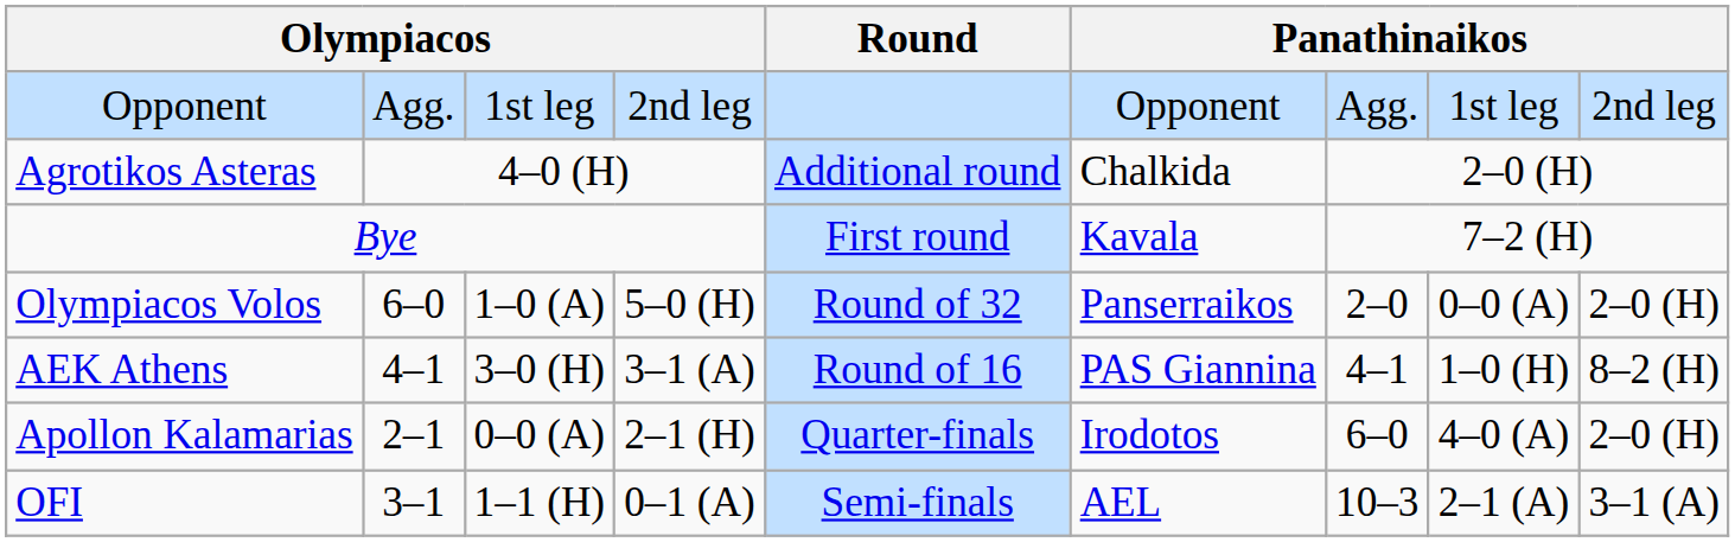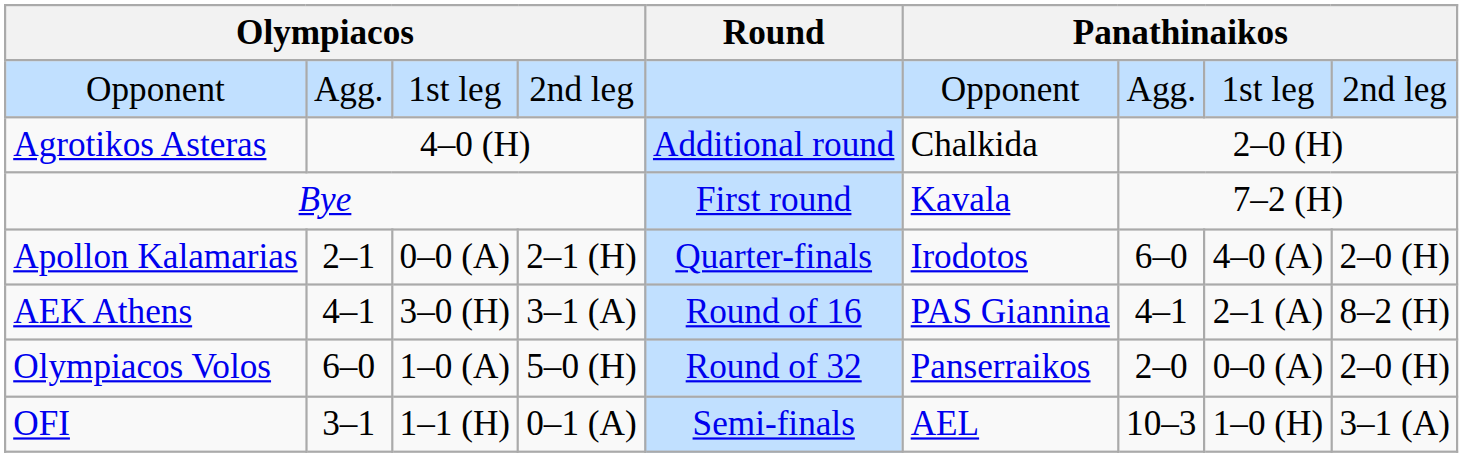rows swapped: Olympiacos Volos <-> Apollon Kalamarias
AEK Athens | column 8: 1–0 (H) -> 2–1 (A)
OFI | column 8: 2–1 (A) -> 1–0 (H)
